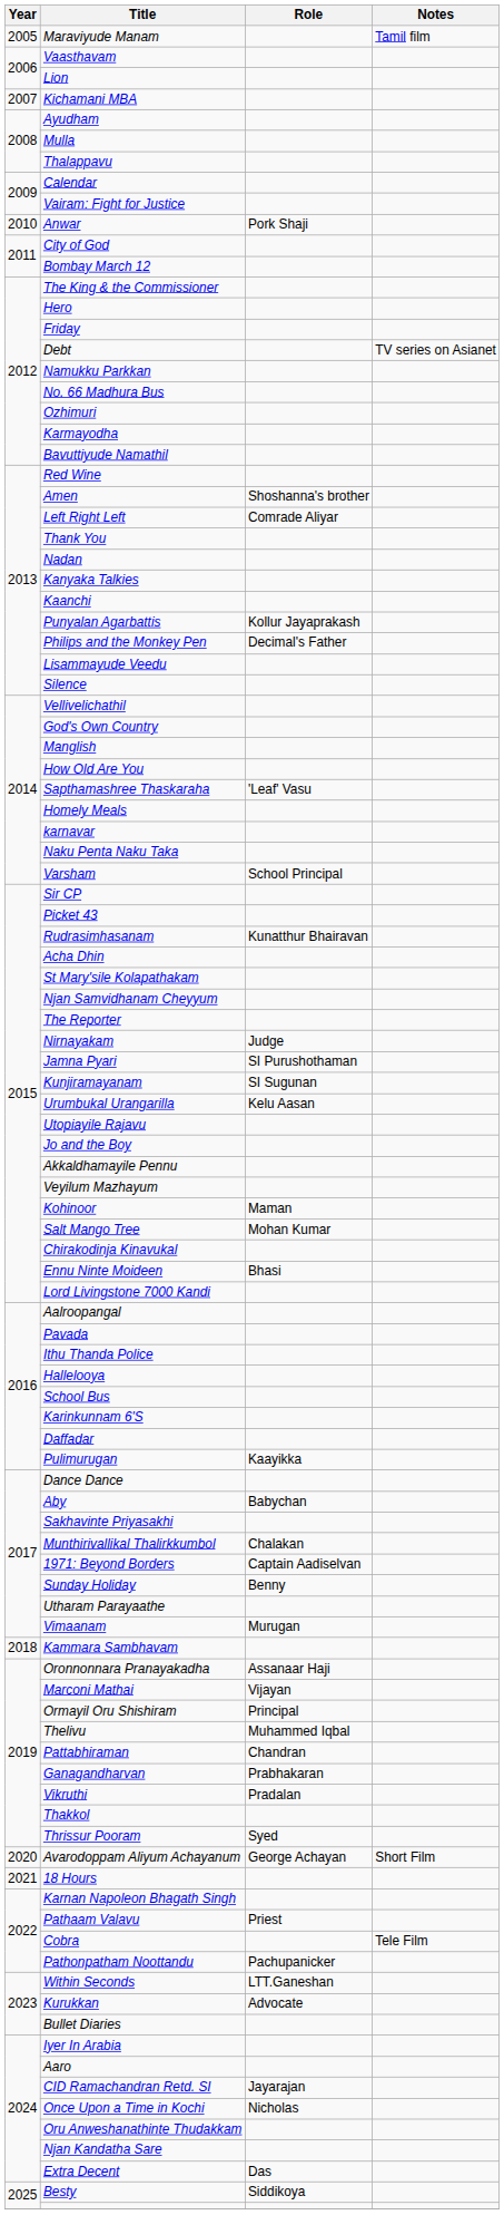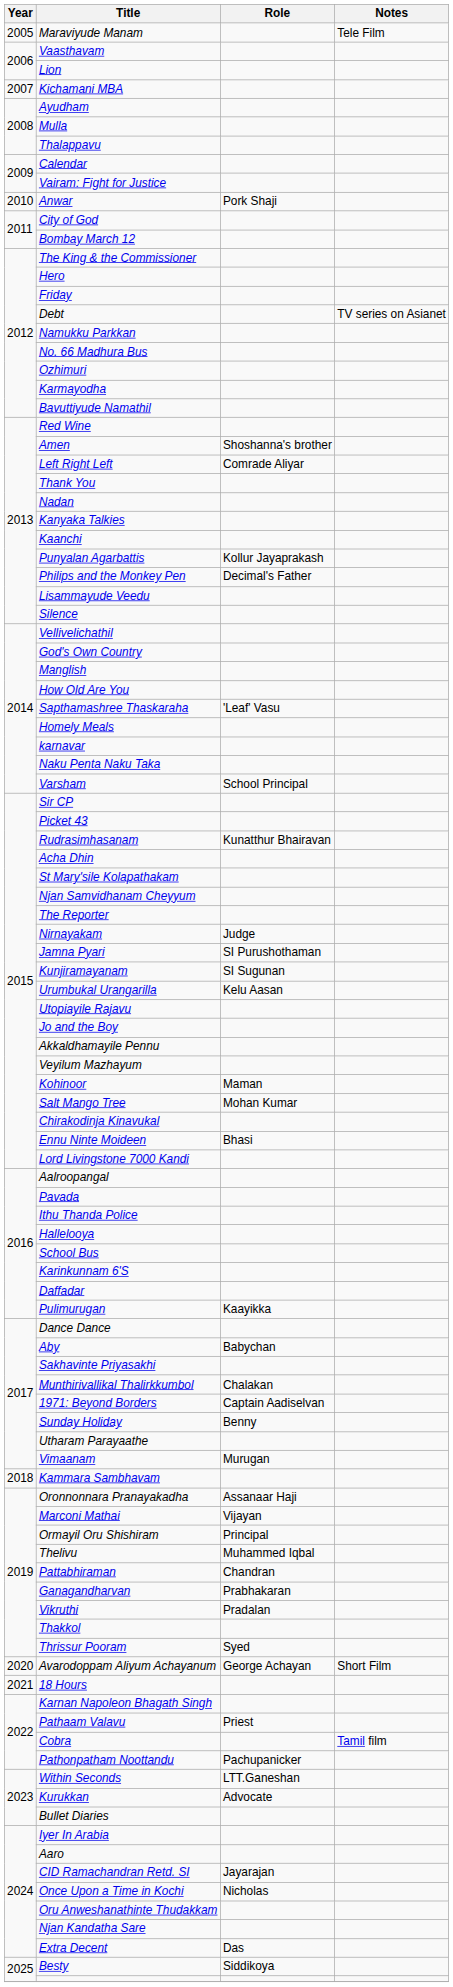Maraviyude Manam | Notes: Tamil film -> Tele Film
Cobra | Notes: Tele Film -> Tamil film
